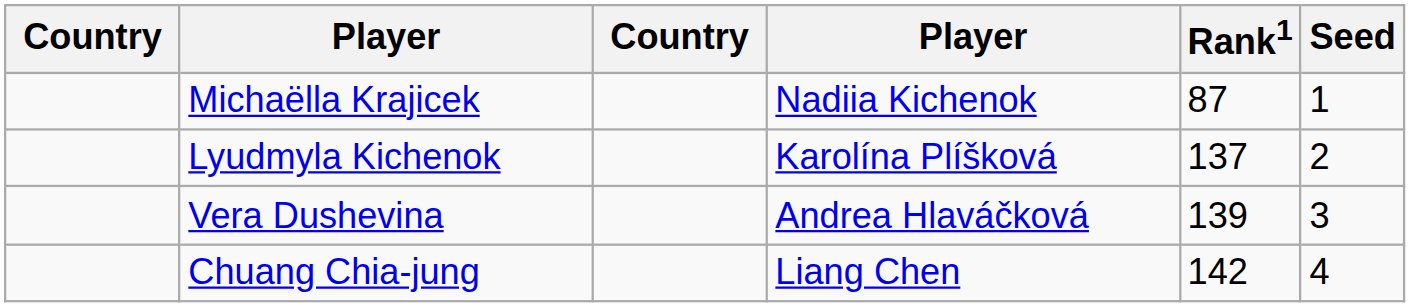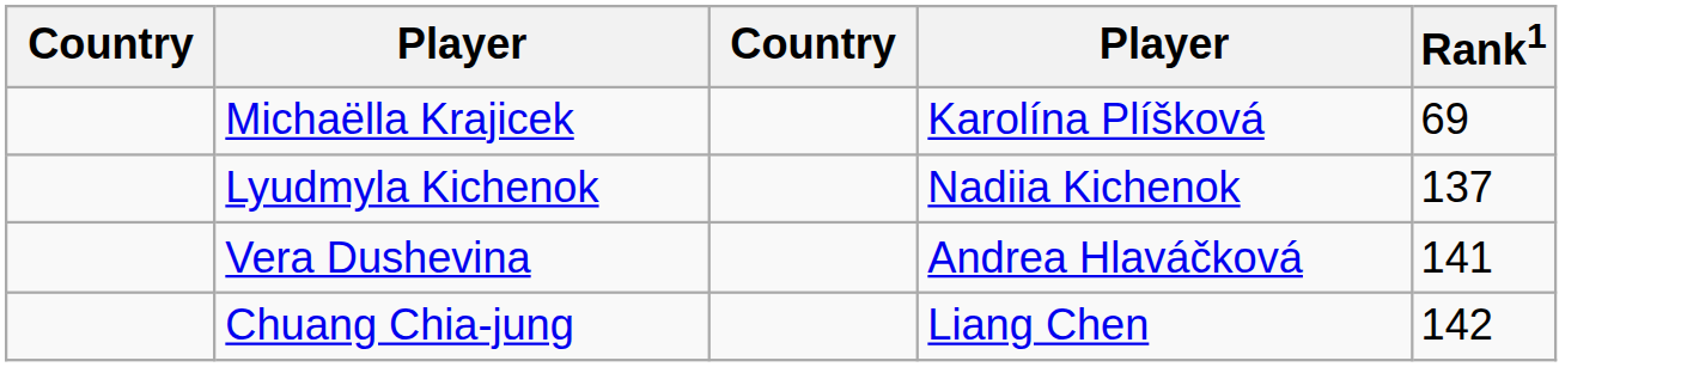- column: Seed | 1 | 2 | 3 | 4
Michaëlla Krajicek | column 4: Nadiia Kichenok -> Karolína Plíšková
Michaëlla Krajicek | Rank1: 87 -> 69
Lyudmyla Kichenok | column 4: Karolína Plíšková -> Nadiia Kichenok
Vera Dushevina | Rank1: 139 -> 141
